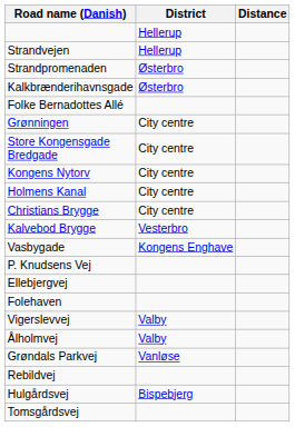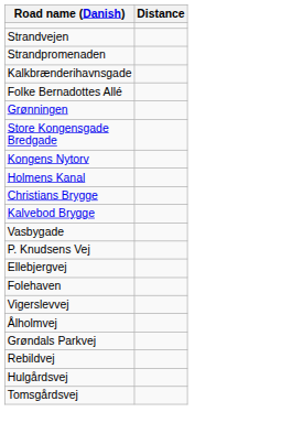- column: District | Hellerup | Hellerup | Østerbro | Østerbro | City centre | City centre | City centre | City centre | City centre | Vesterbro | Kongens Enghave | Valby | Valby | Vanløse | Bispebjerg
